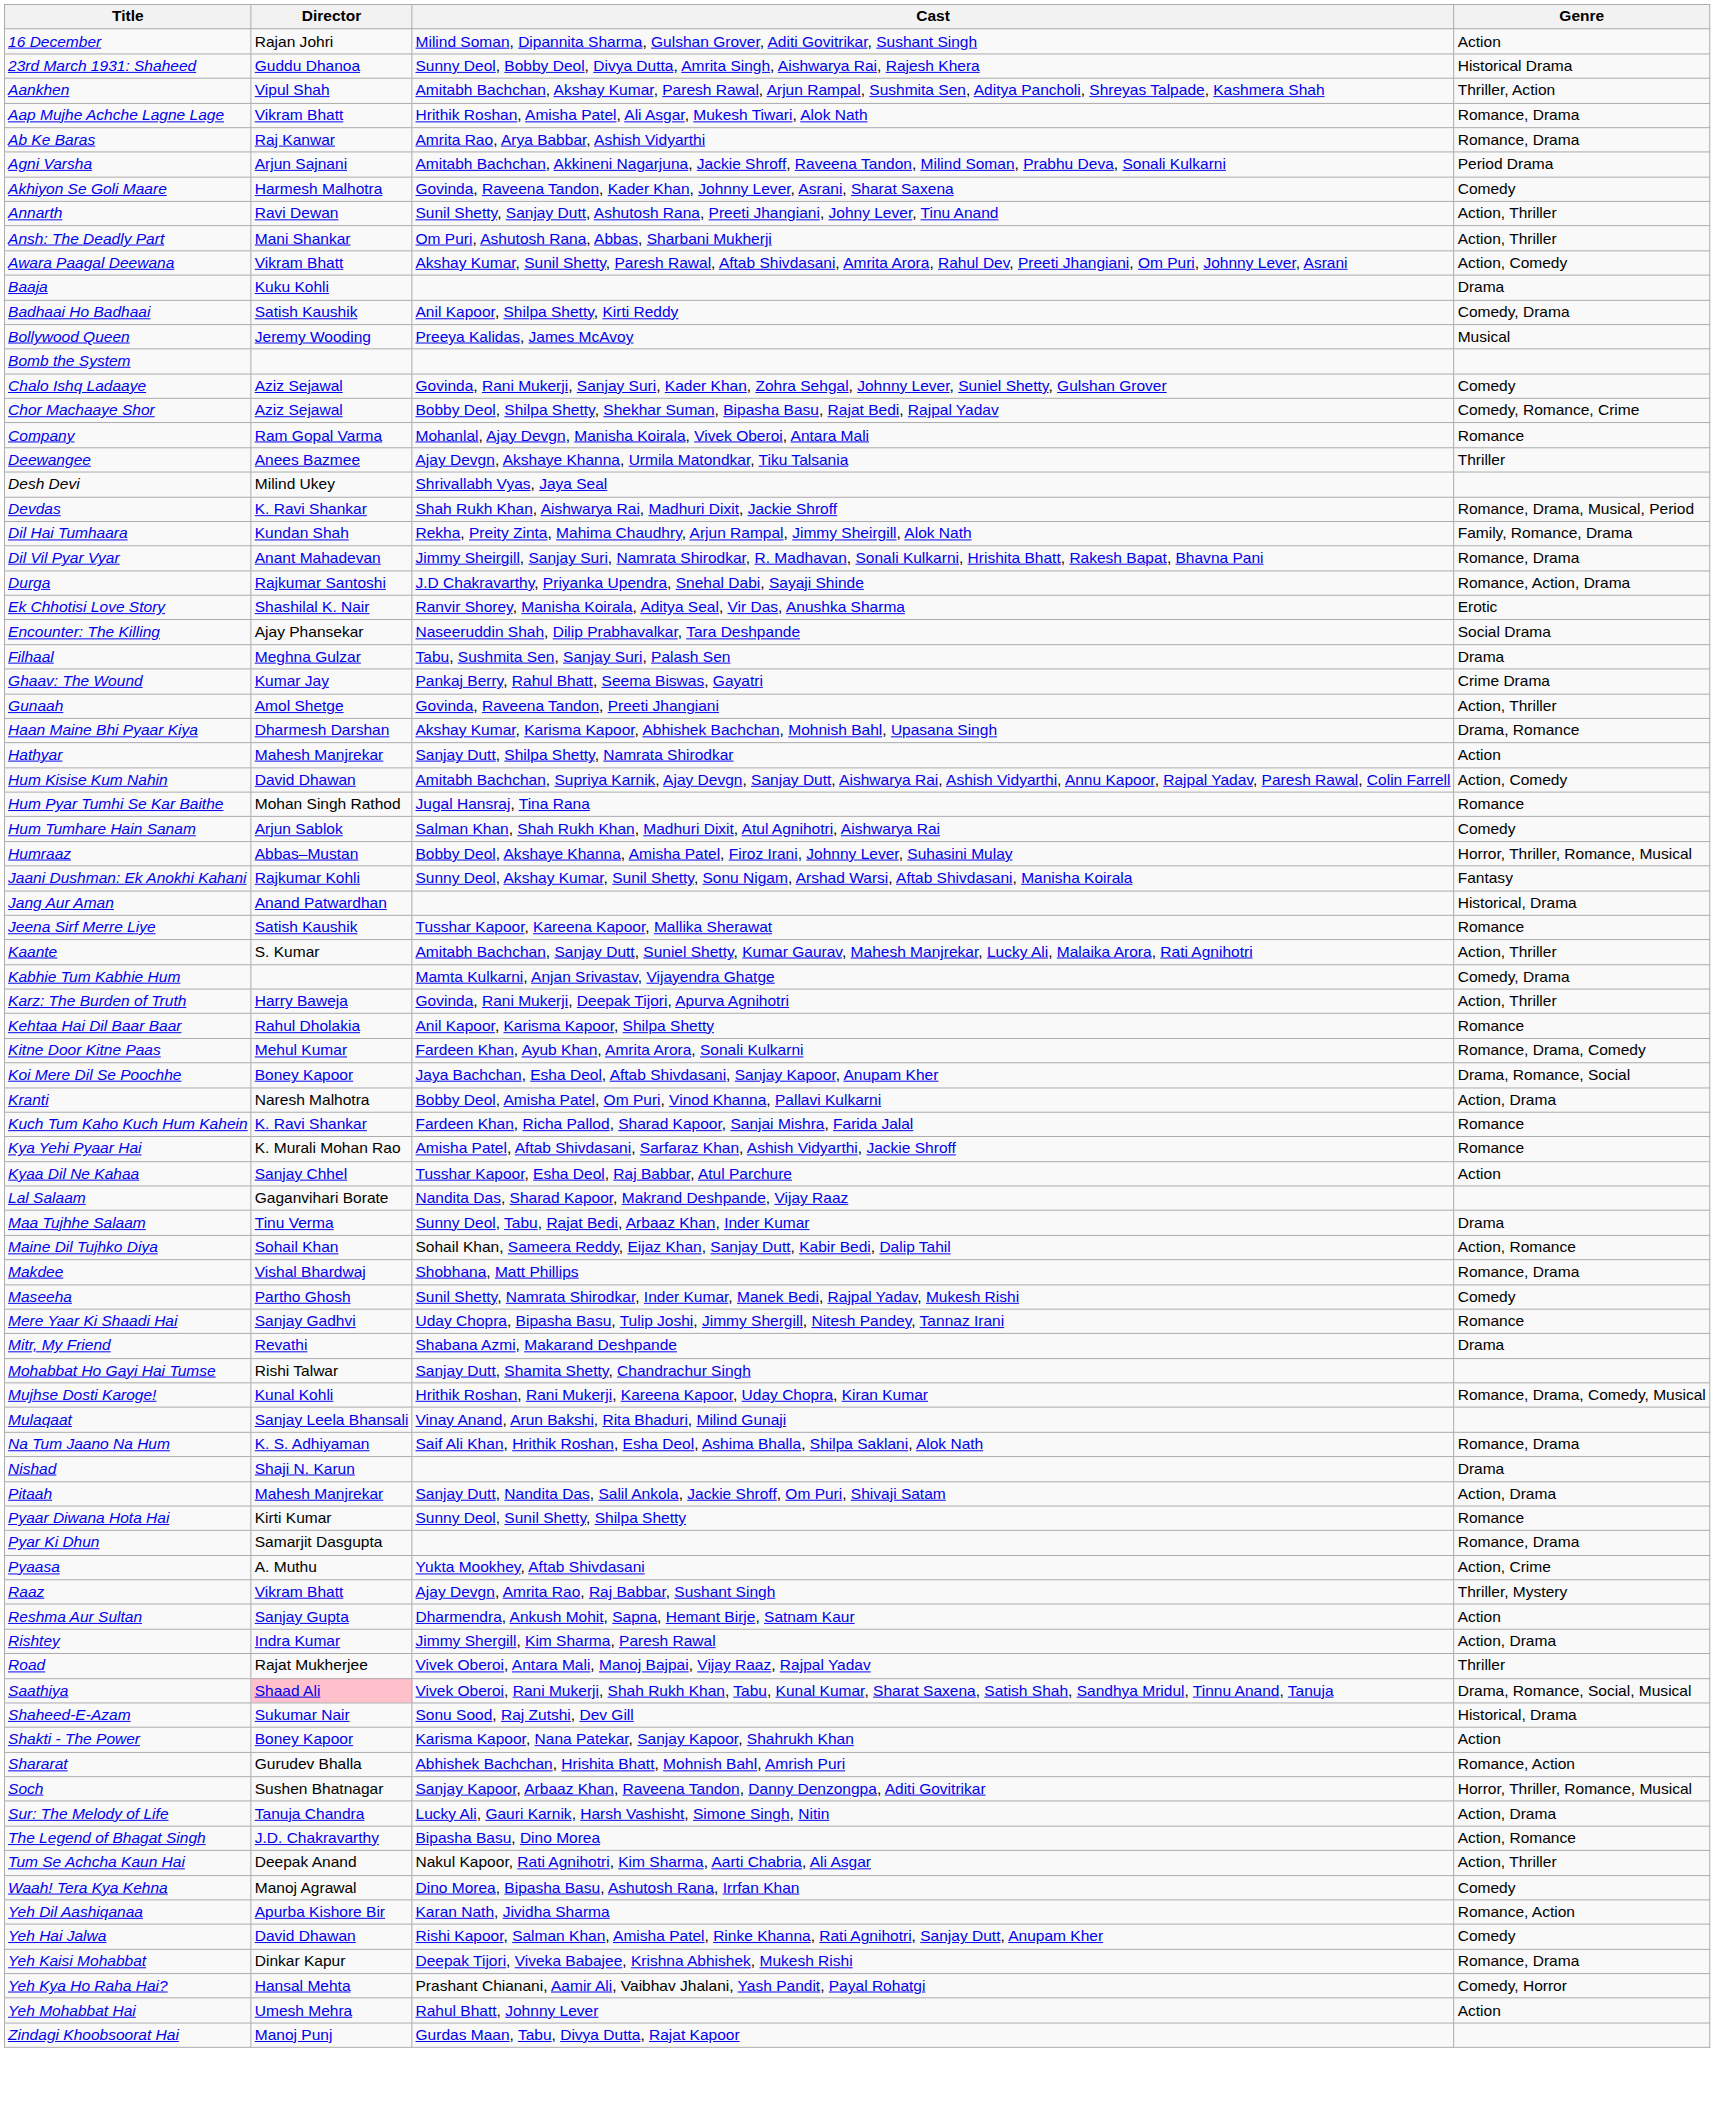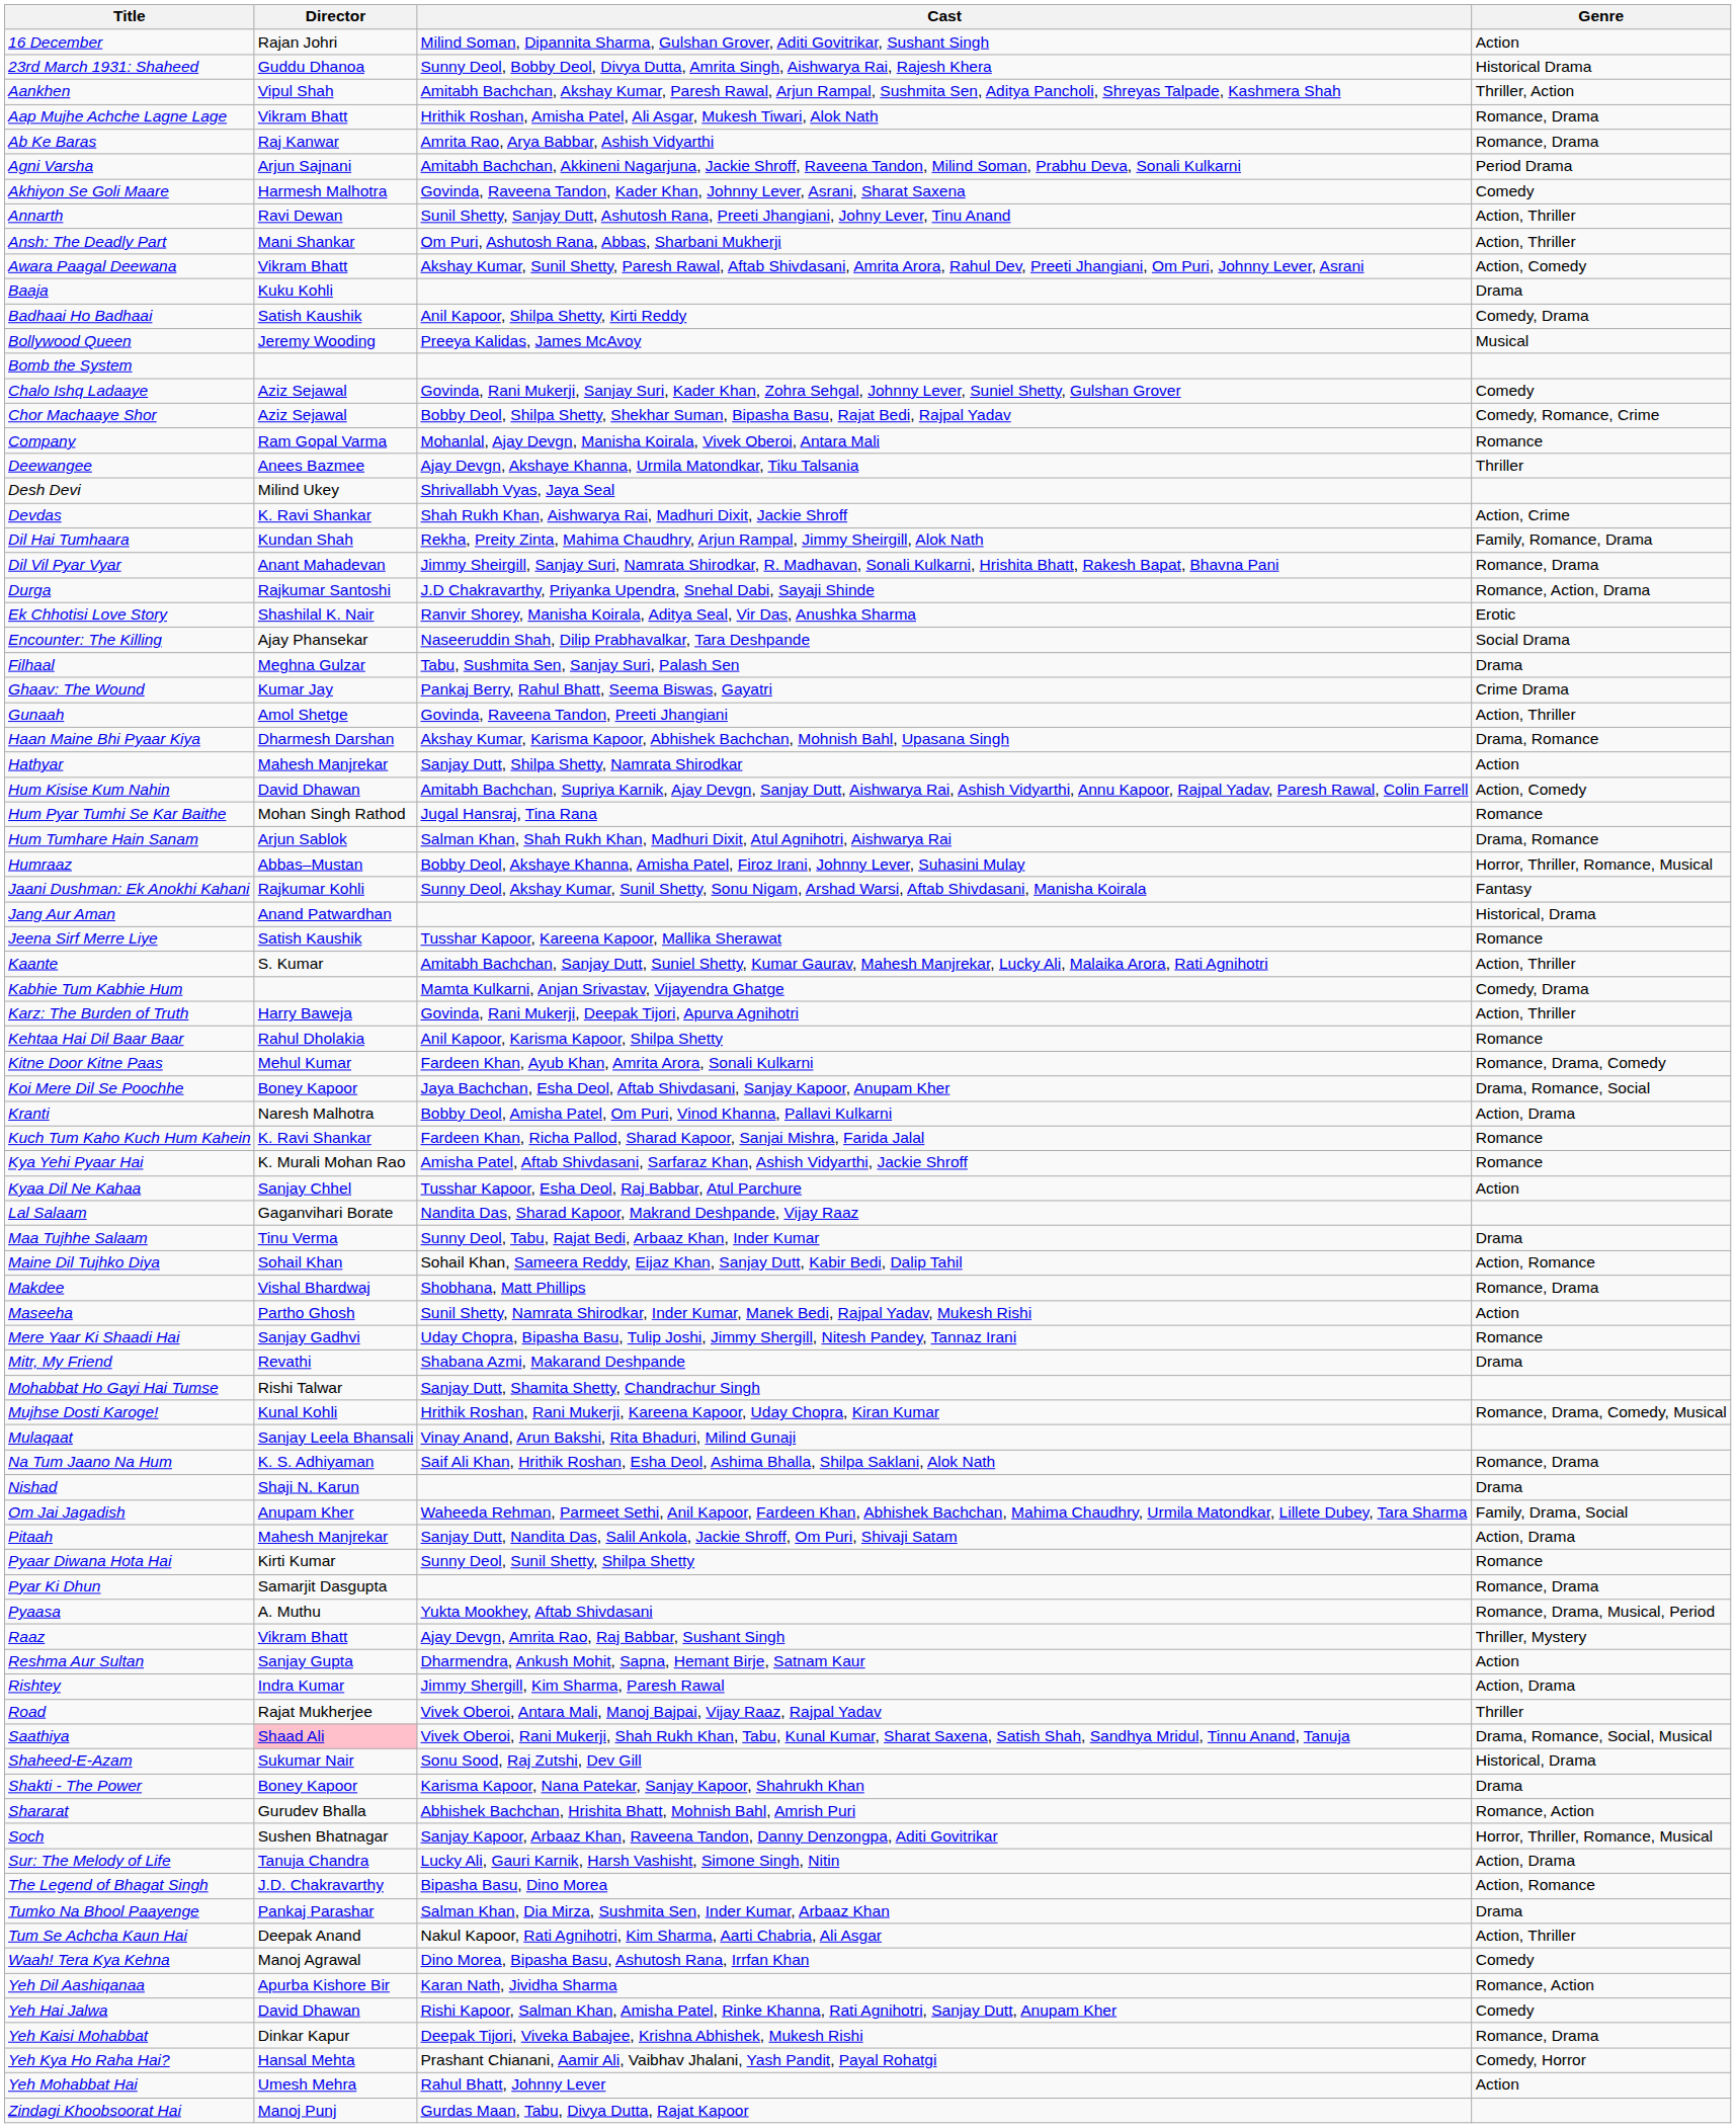Devdas | Genre: Romance, Drama, Musical, Period -> Action, Crime
Hum Tumhare Hain Sanam | Genre: Comedy -> Drama, Romance
Maseeha | Genre: Comedy -> Action
+ row: Om Jai Jagadish | Anupam Kher | Waheeda Rehman, Parmeet Sethi, Anil Kapoor, Fardeen Khan, Abhishek Bachchan, Mahima Chaudhry, Urmila Matondkar, Lillete Dubey, Tara Sharma | Family, Drama, Social
Pyaasa | Genre: Action, Crime -> Romance, Drama, Musical, Period
Shakti - The Power | Genre: Action -> Drama
+ row: Tumko Na Bhool Paayenge | Pankaj Parashar | Salman Khan, Dia Mirza, Sushmita Sen, Inder Kumar, Arbaaz Khan | Drama
